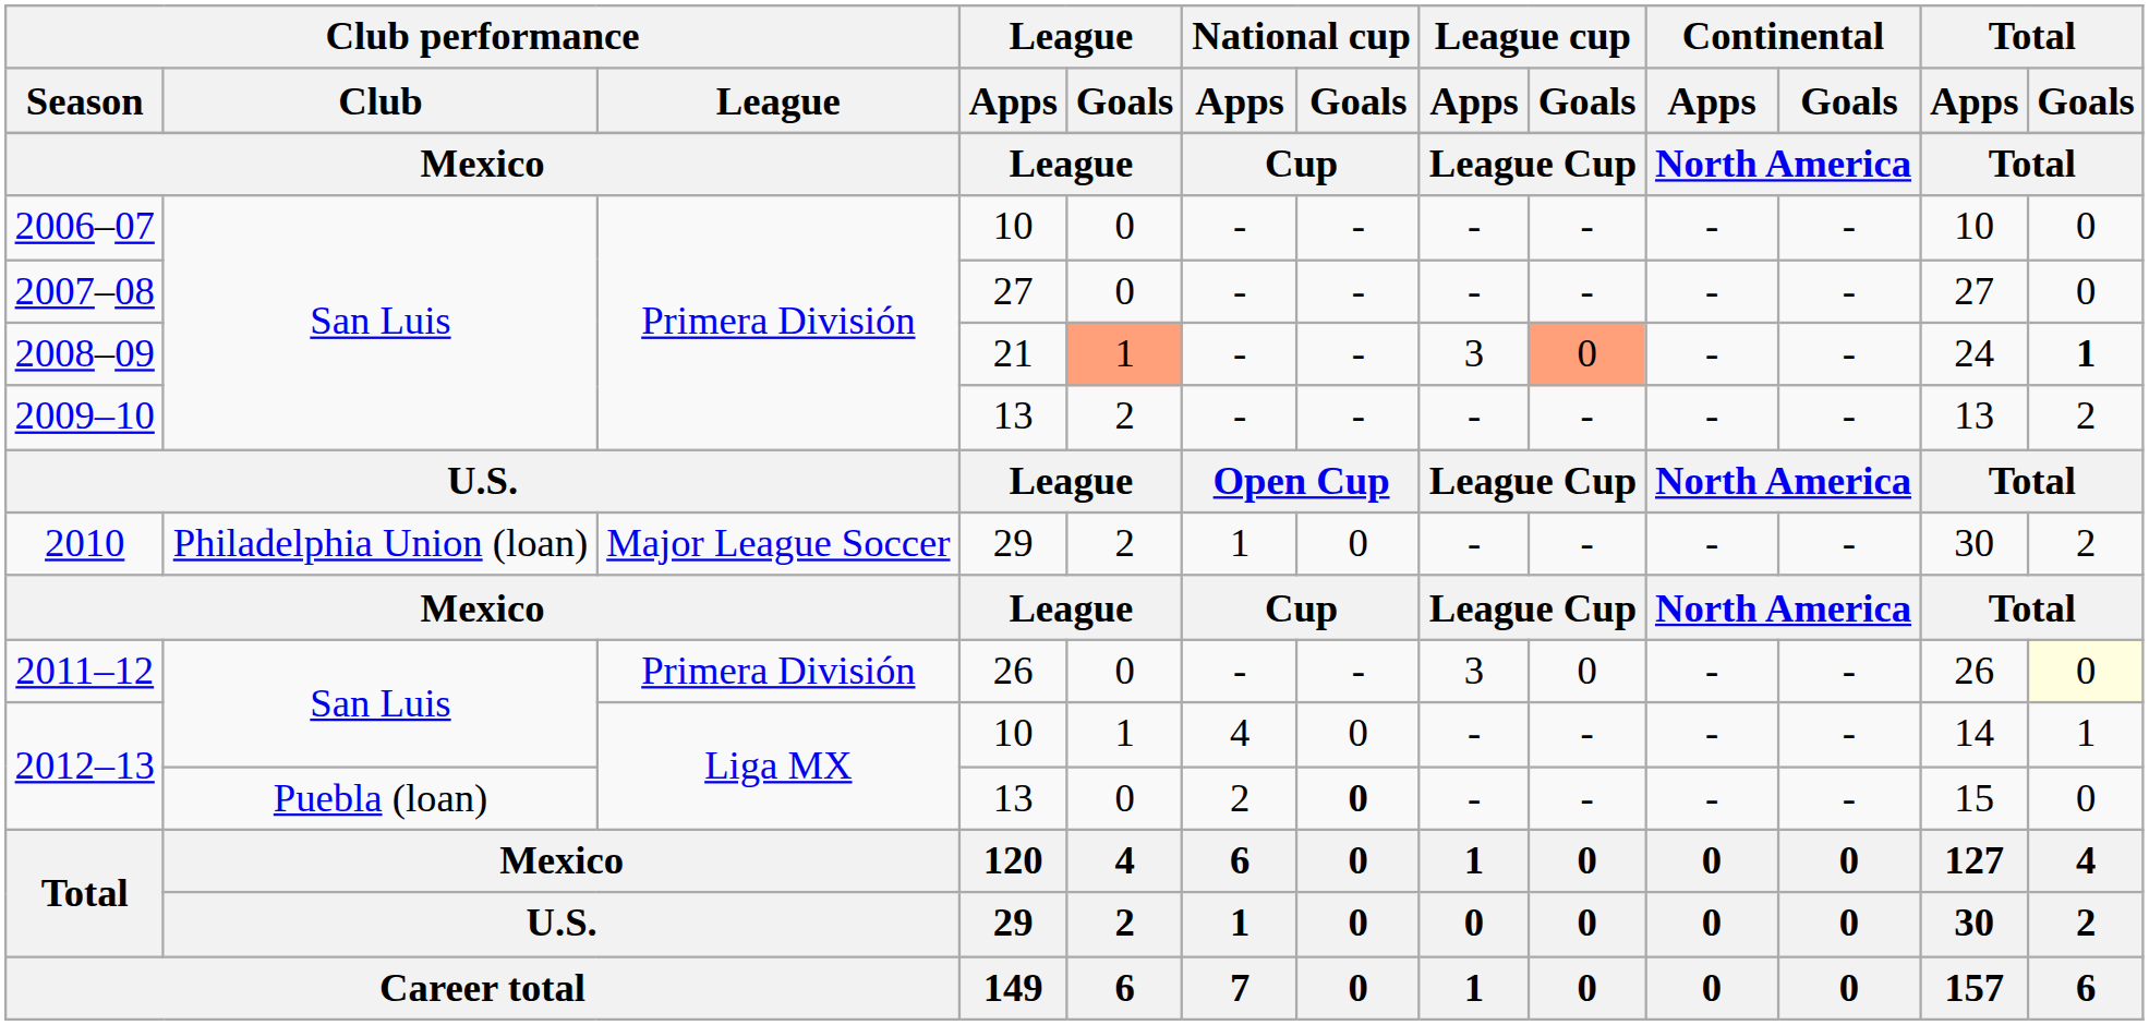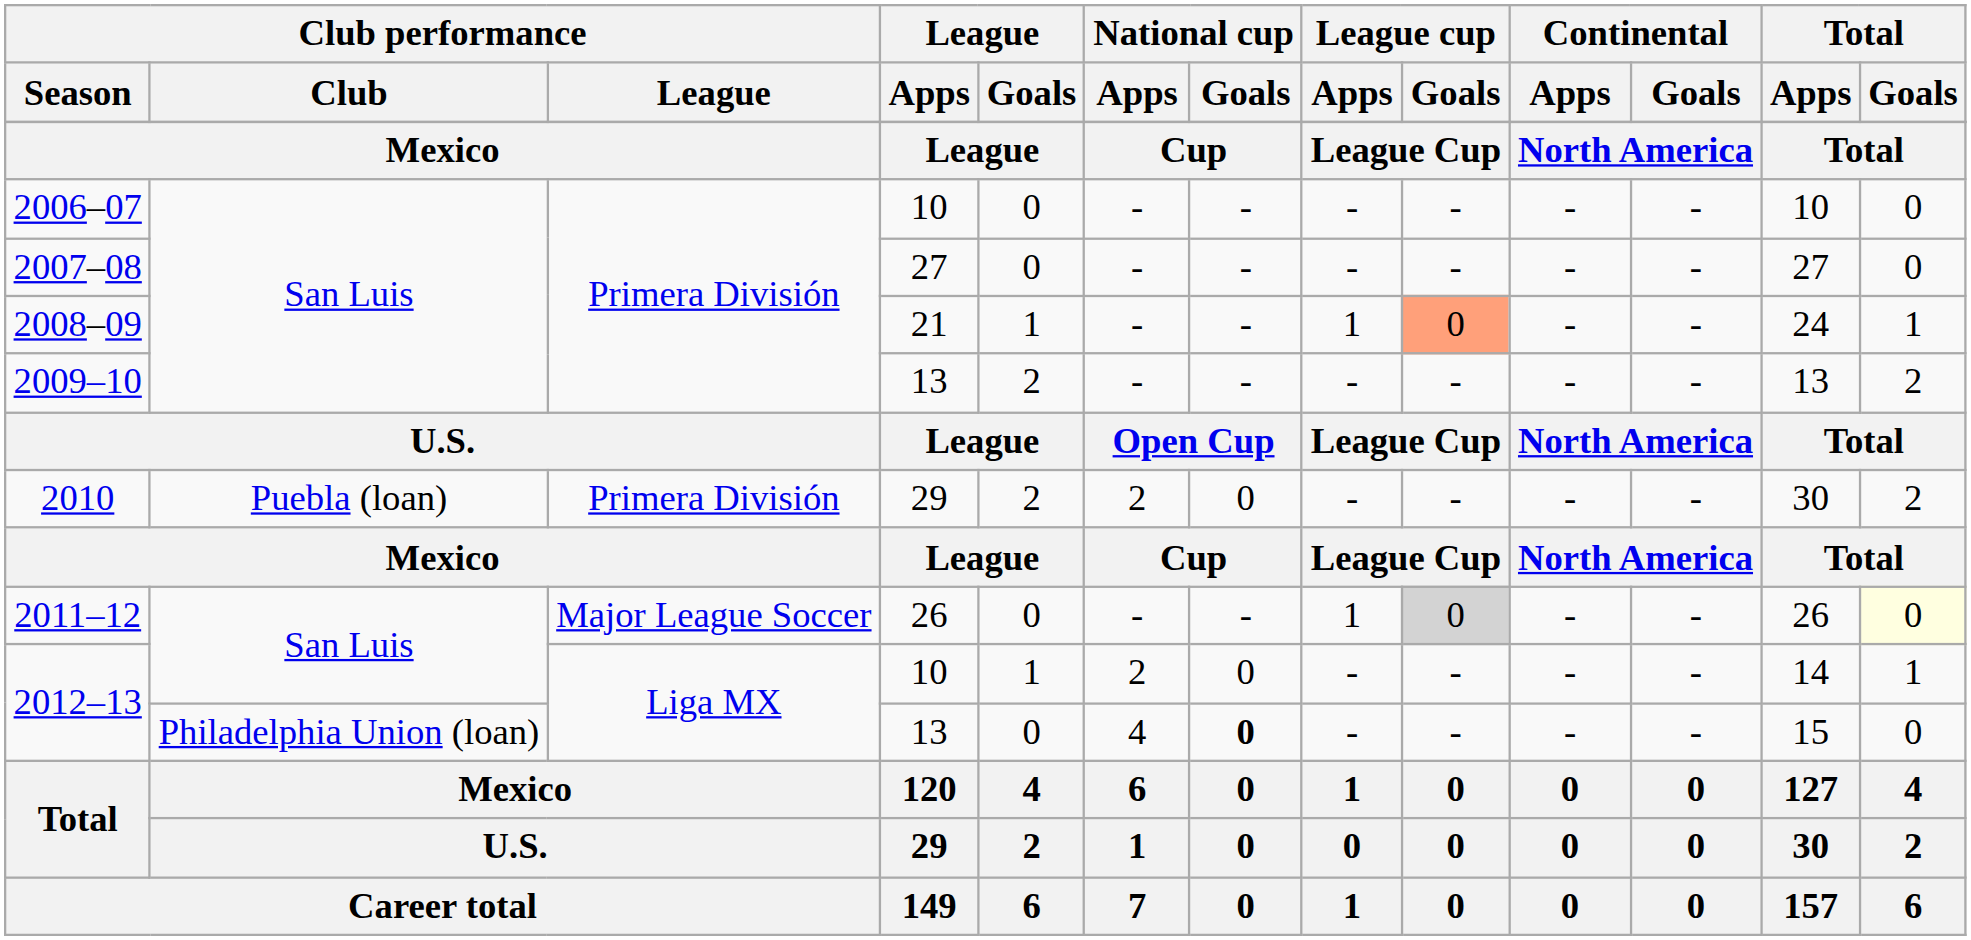2008–09 | League / Goals: lightsalmon background -> no background
2008–09 | League cup / Apps: 3 -> 1
2008–09 | Total / Goals: bold -> normal
2010 | Club performance / Club: Philadelphia Union (loan) -> Puebla (loan)
2010 | Club performance / League: Major League Soccer -> Primera División
2010 | National cup / Apps: 1 -> 2
2011–12 | Club performance / League: Primera División -> Major League Soccer
2011–12 | League cup / Apps: 3 -> 1
2011–12 | League cup / Goals: no background -> lightgrey background
2012–13 / 10 | National cup / Apps: 4 -> 2
2012–13 / 13 | Club performance / Club: Puebla (loan) -> Philadelphia Union (loan)
2012–13 / 13 | National cup / Apps: 2 -> 4
